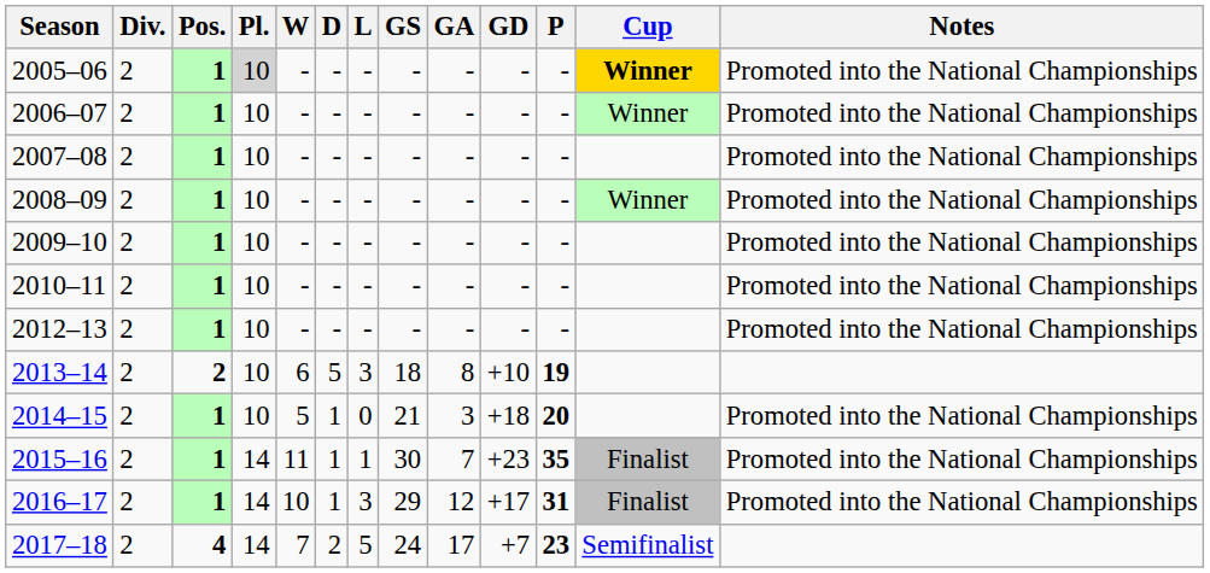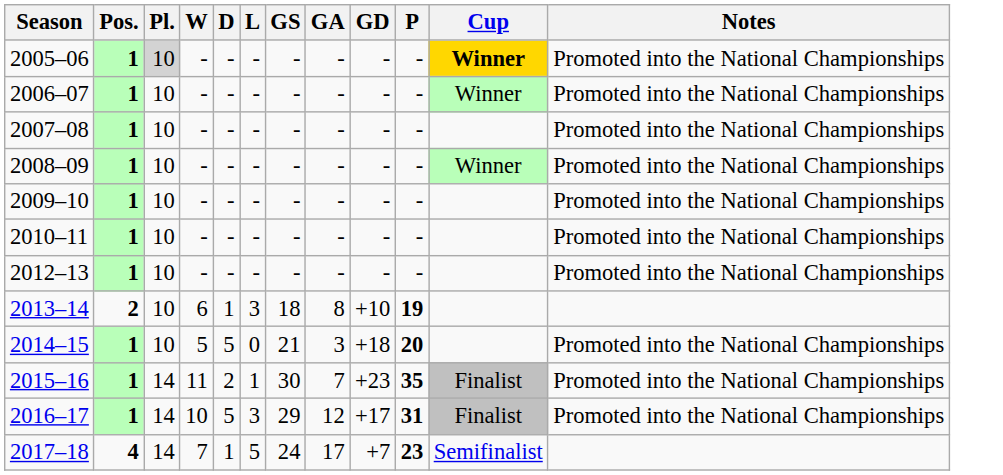- column: Div. | 2 | 2 | 2 | 2 | 2 | 2 | 2 | 2 | 2 | 2 | 2 | 2
2013–14 | D: 5 -> 1
2014–15 | D: 1 -> 5
2015–16 | D: 1 -> 2
2016–17 | D: 1 -> 5
2017–18 | D: 2 -> 1
